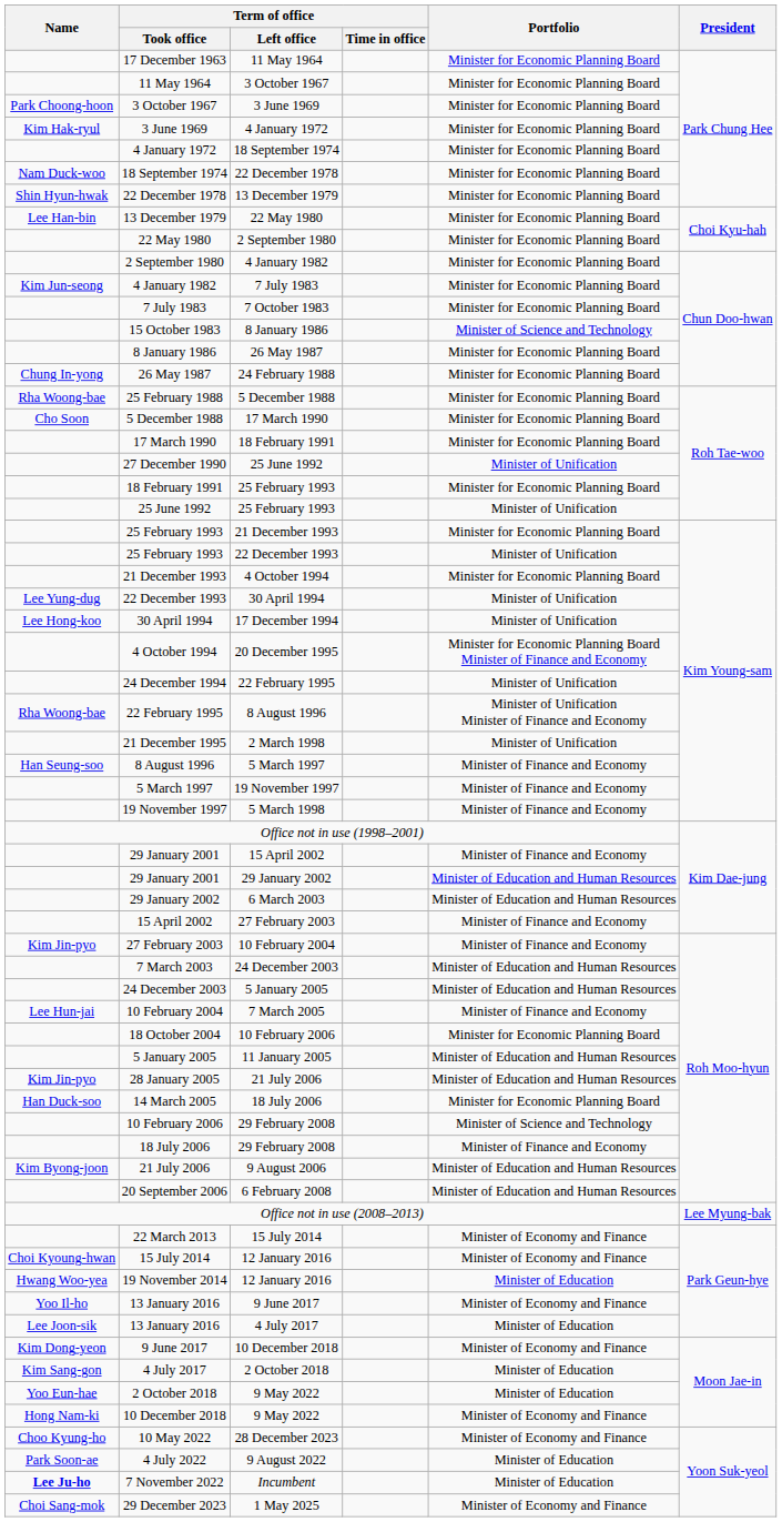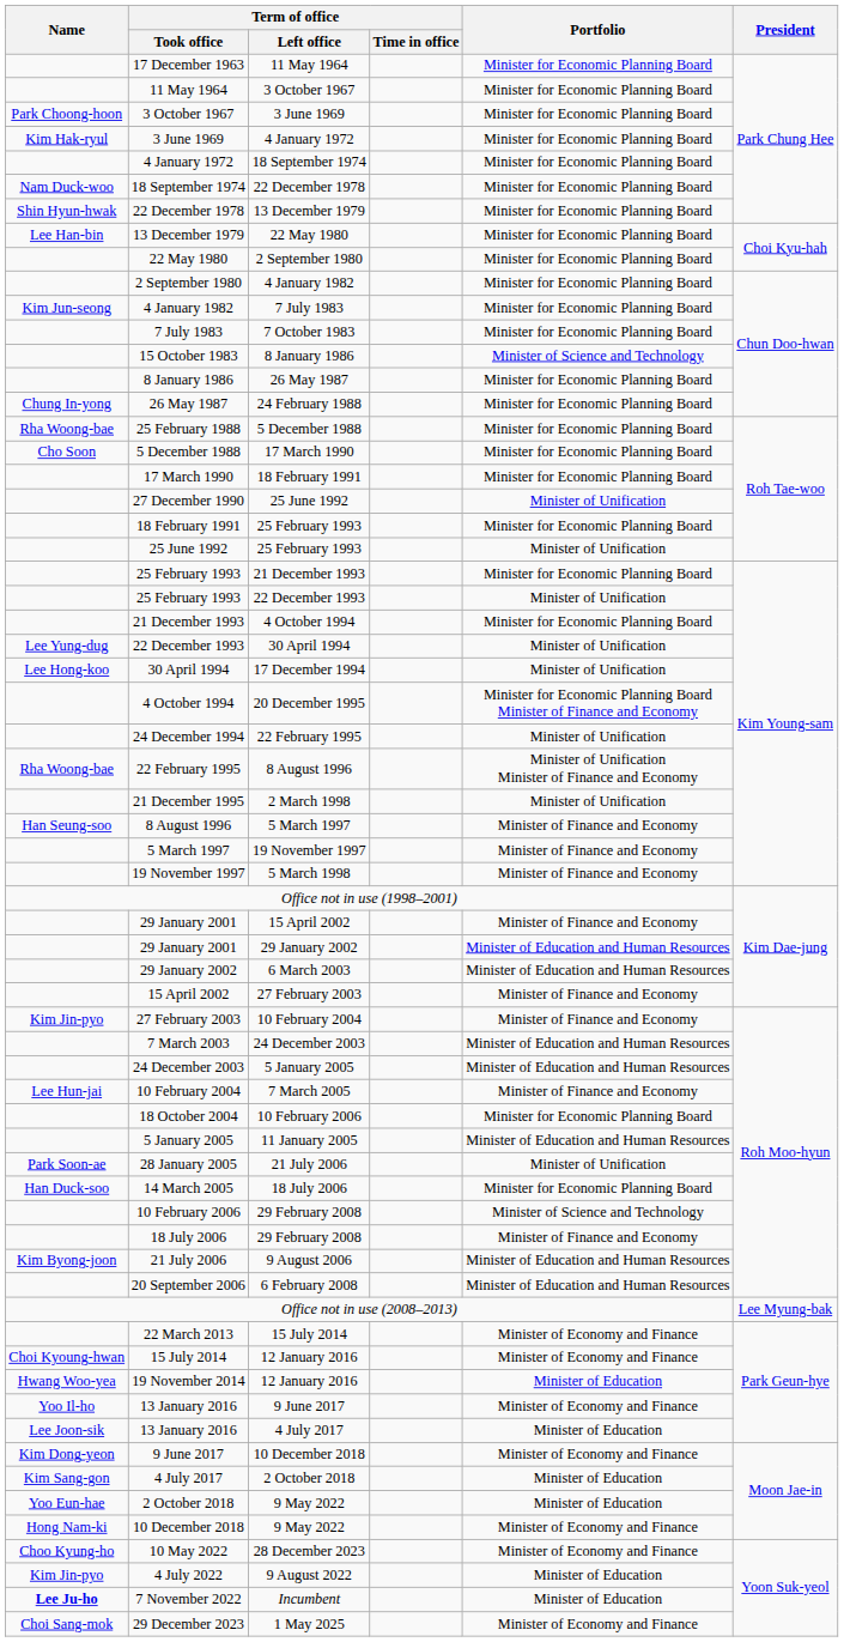28 January 2005 | Name: Kim Jin-pyo -> Park Soon-ae
28 January 2005 | Portfolio: Minister of Education and Human Resources -> Minister of Unification
4 July 2022 | Name: Park Soon-ae -> Kim Jin-pyo
